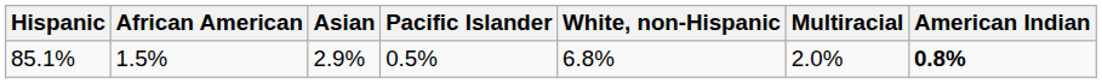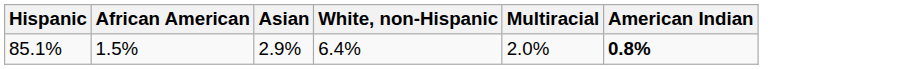- column: Pacific Islander | 0.5%
85.1% | White, non-Hispanic: 6.8% -> 6.4%
